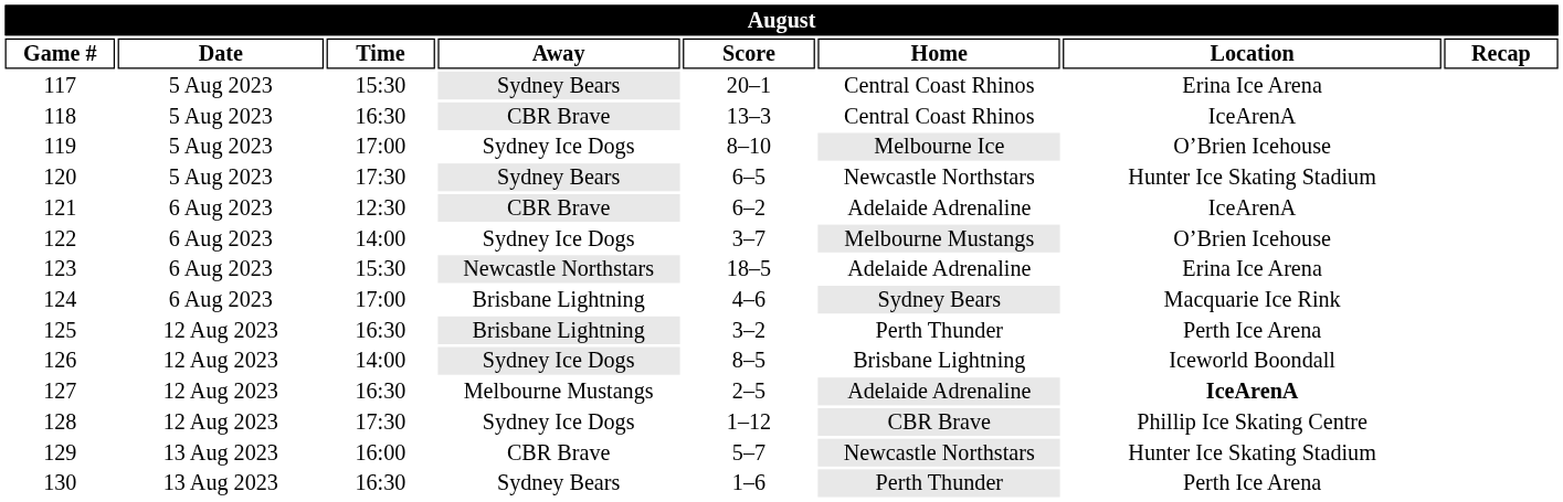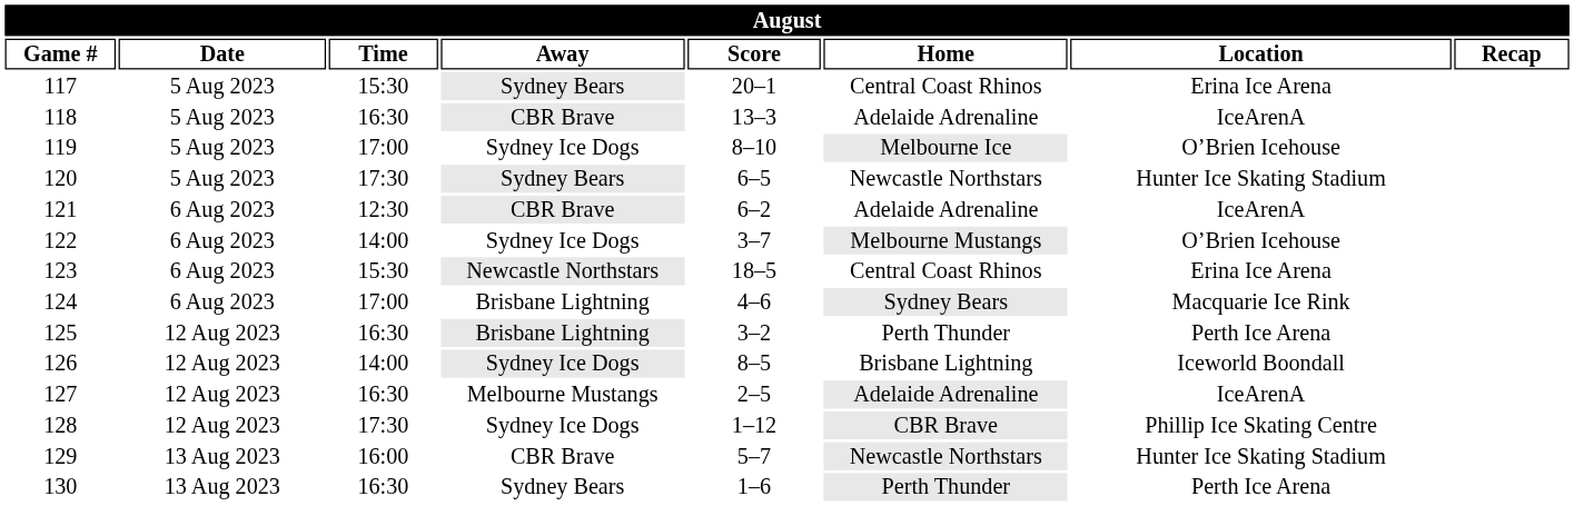118 | Home: Central Coast Rhinos -> Adelaide Adrenaline
123 | Home: Adelaide Adrenaline -> Central Coast Rhinos
127 | Location: bold -> normal
